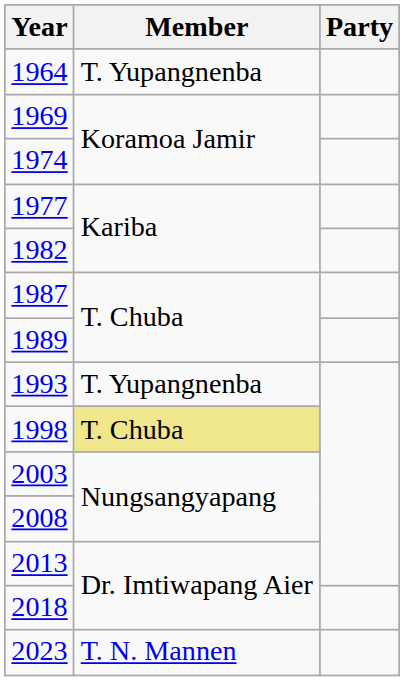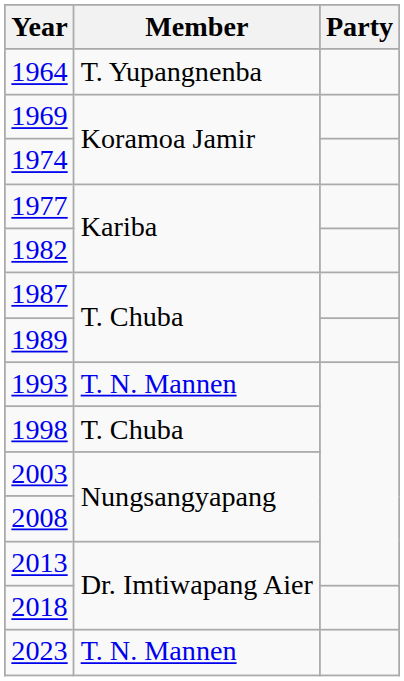1993 | Member: T. Yupangnenba -> T. N. Mannen
1998 | Member: khaki background -> no background
